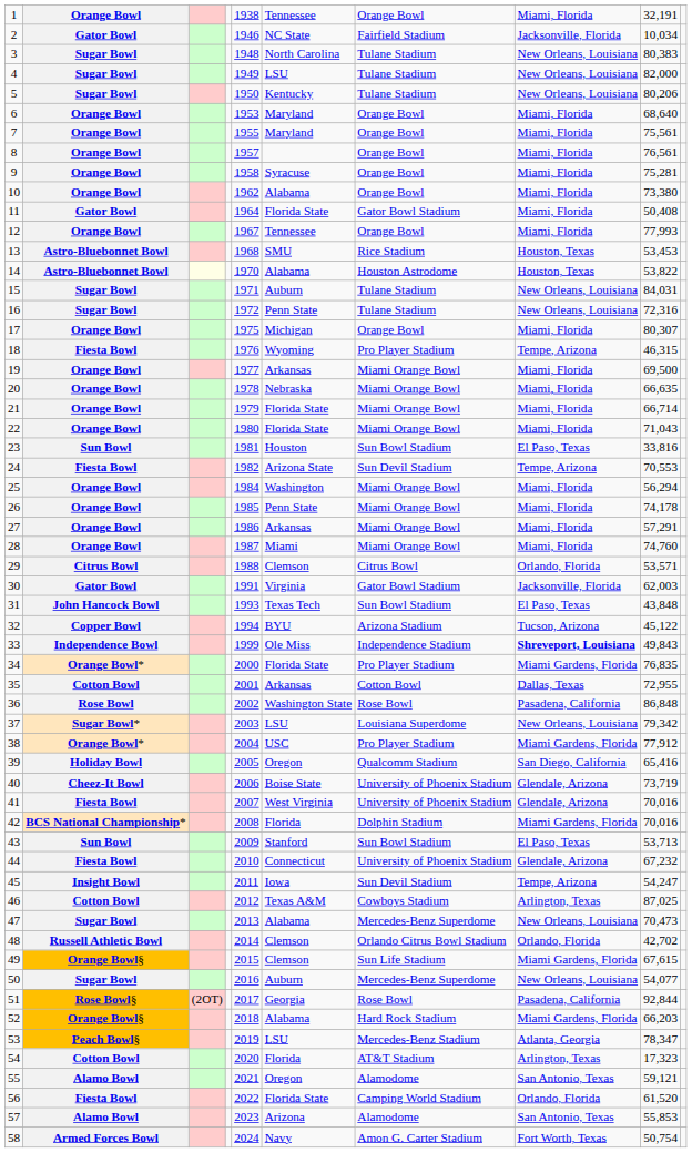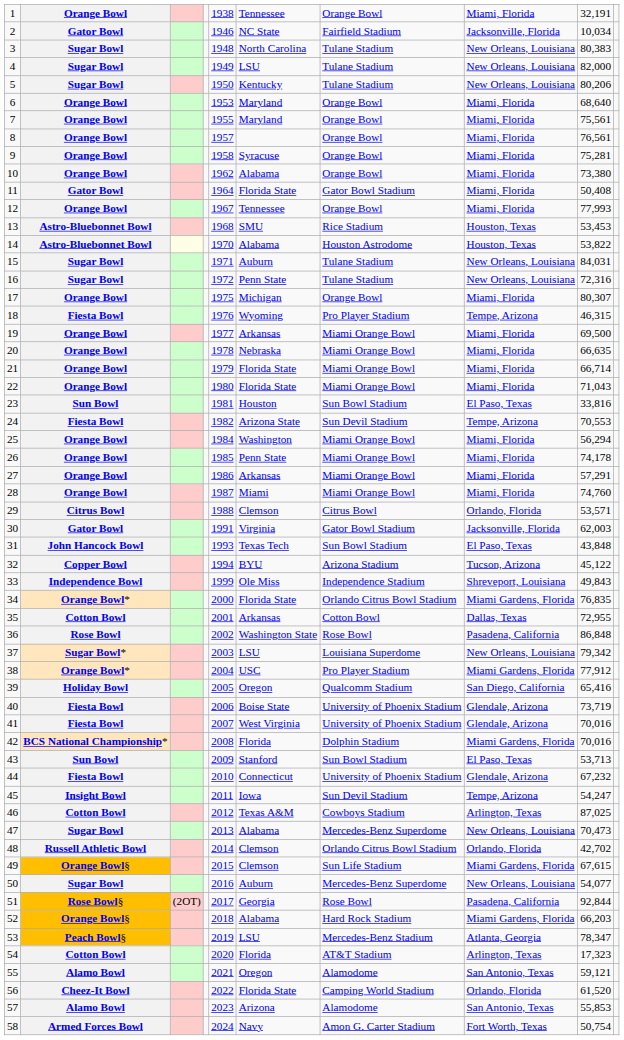33 | column 8: bold -> normal
34 | column 7: Pro Player Stadium -> Orlando Citrus Bowl Stadium
40 | column 2: Cheez-It Bowl -> Fiesta Bowl
56 | column 2: Fiesta Bowl -> Cheez-It Bowl
